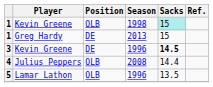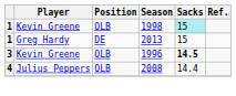Kevin Greene / 1996 | Position: DE -> OLB
- row: 5 | Lamar Lathon | OLB | 1996 | 13.5
